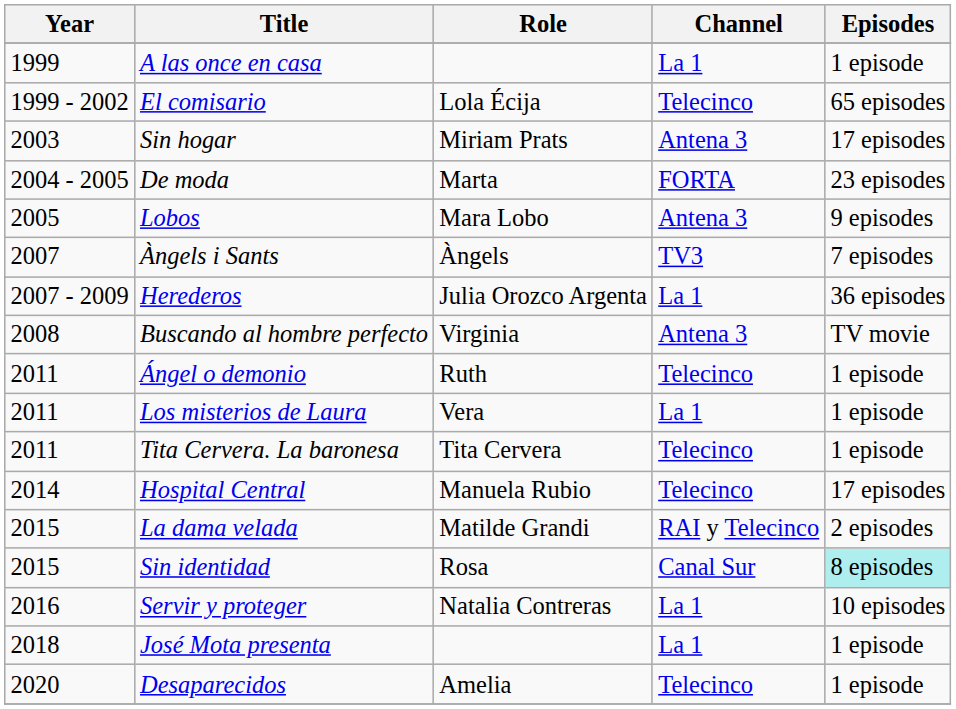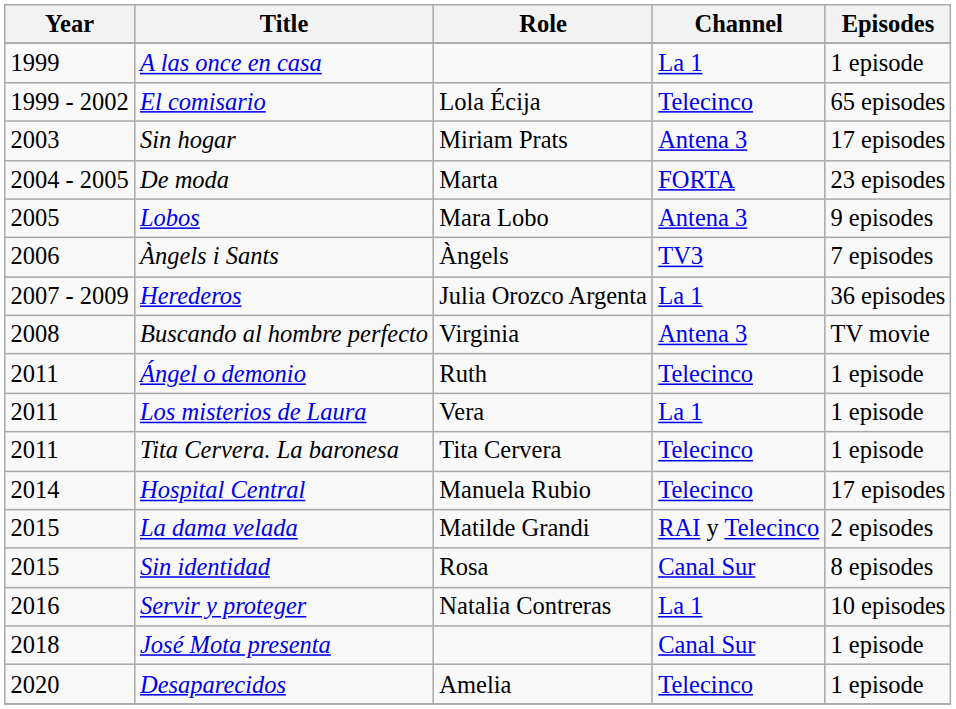Àngels i Sants | Year: 2007 -> 2006
Sin identidad | Episodes: paleturquoise background -> no background
José Mota presenta | Channel: La 1 -> Canal Sur
